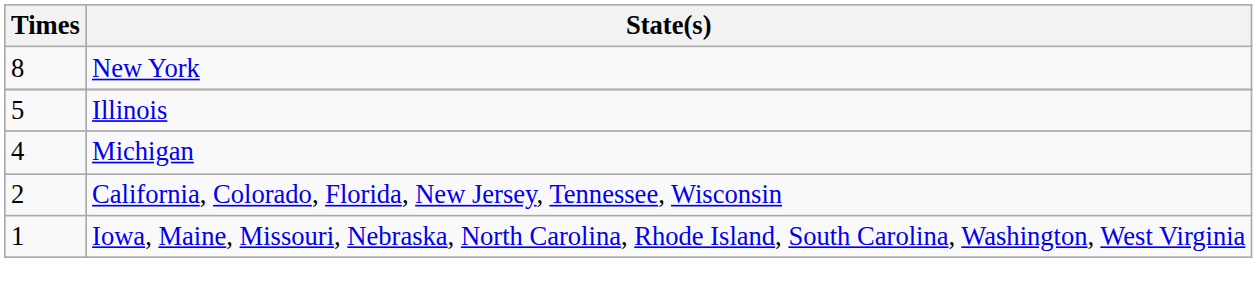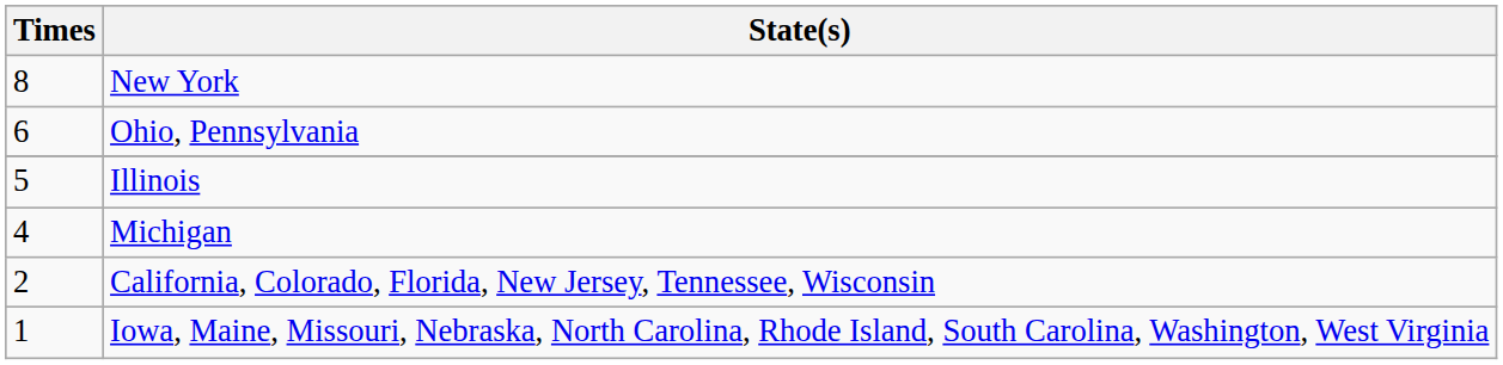+ row: 6 | Ohio, Pennsylvania
